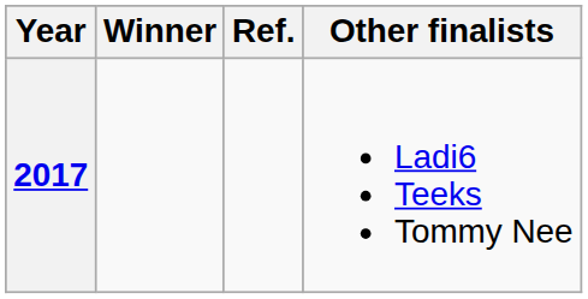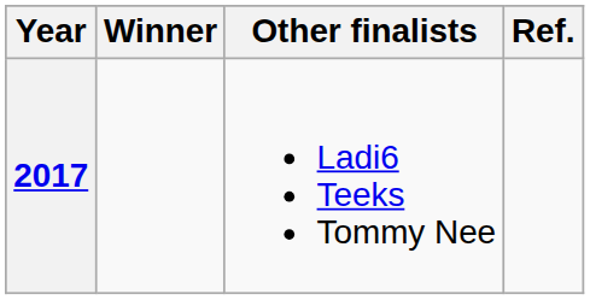columns swapped: Other finalists <-> Ref.
